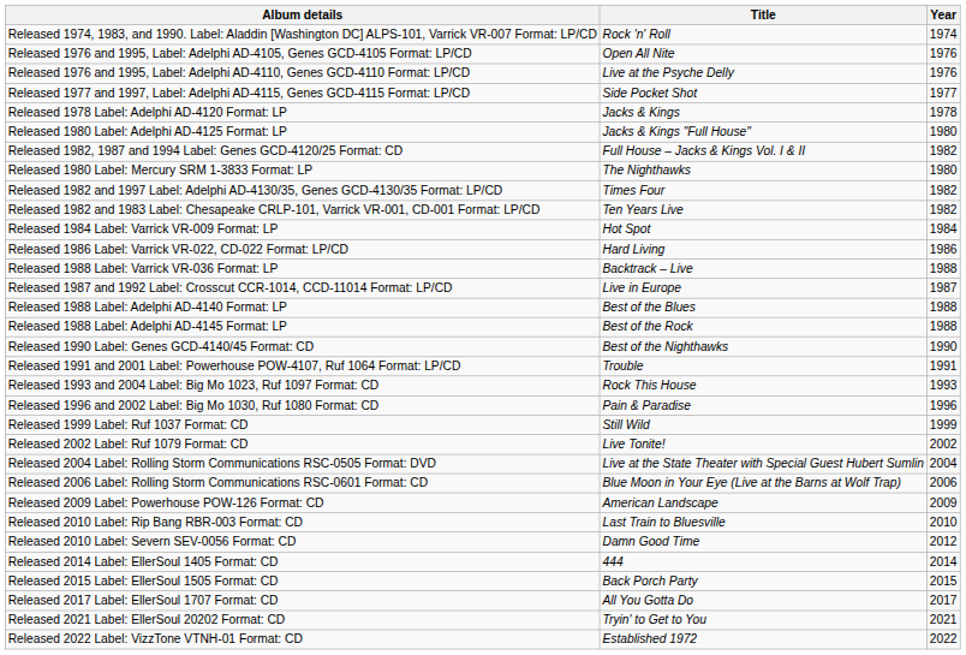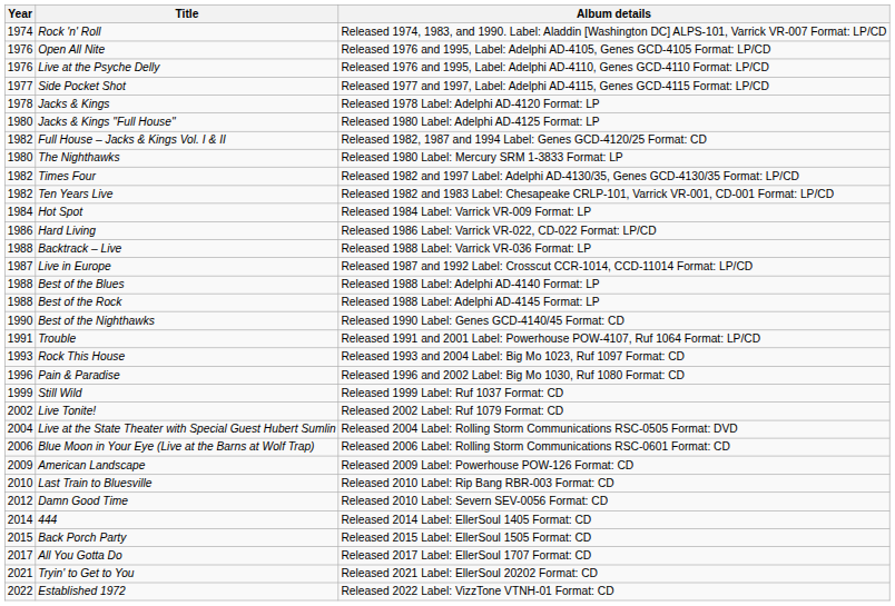columns swapped: Year <-> Album details
